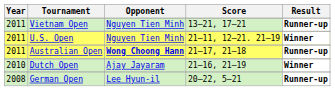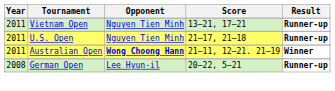U.S. Open | Score: 21–11, 12–21. 21–19 -> 21–17, 21–18
U.S. Open | Result: Winner -> Runner-up
Australian Open | Score: 21–17, 21–18 -> 21–11, 12–21. 21–19
Australian Open | Result: Runner-up -> Winner
- row: 2010 | Dutch Open | Ajay Jayaram | 21–16, 21–19 | Winner
